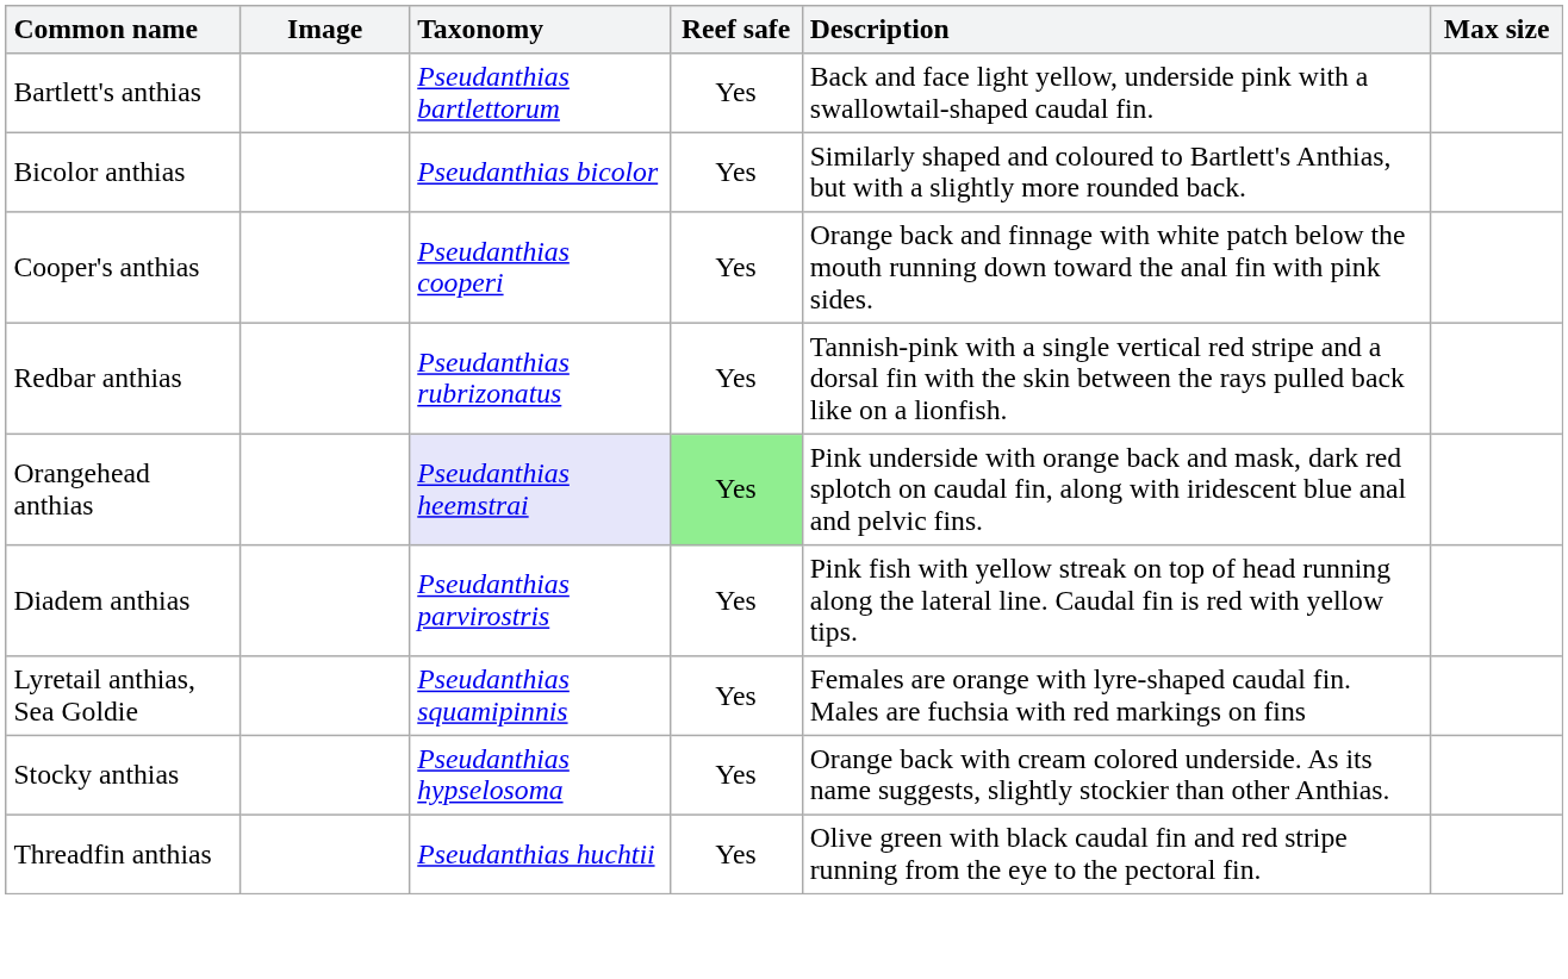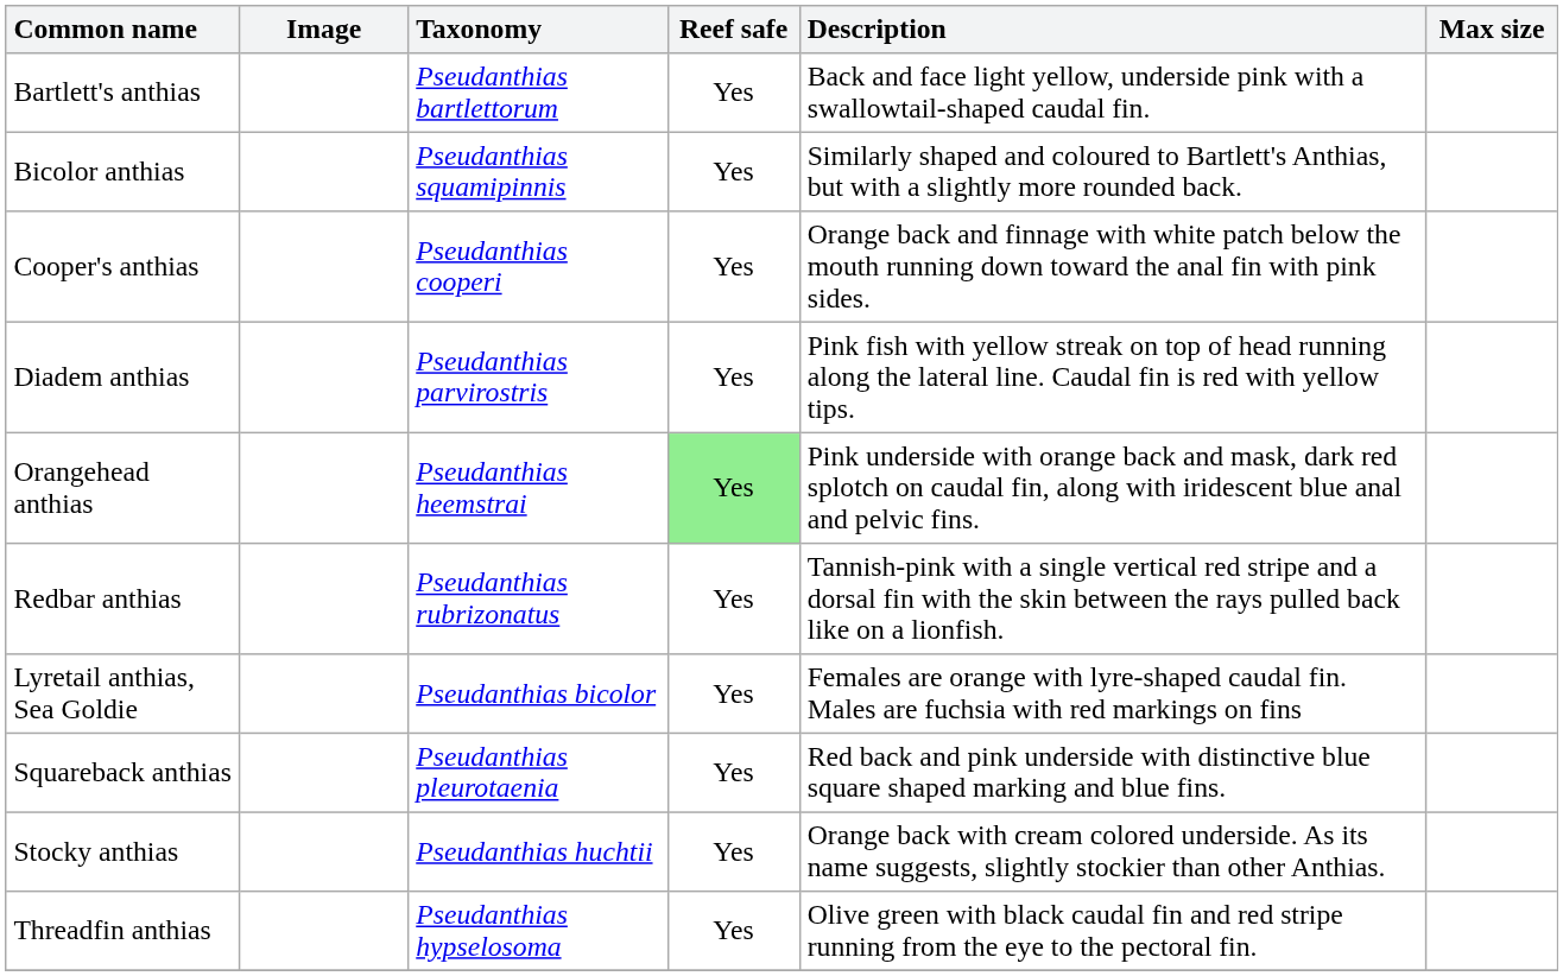Bicolor anthias | Taxonomy: Pseudanthias bicolor -> Pseudanthias squamipinnis
rows swapped: Diadem anthias <-> Redbar anthias
Orangehead anthias | Taxonomy: lavender background -> no background
Lyretail anthias, Sea Goldie | Taxonomy: Pseudanthias squamipinnis -> Pseudanthias bicolor
+ row: Squareback anthias | Pseudanthias pleurotaenia | Yes | Red back and pink underside with distinctive blue square shaped marking and blue fins.
Stocky anthias | Taxonomy: Pseudanthias hypselosoma -> Pseudanthias huchtii
Threadfin anthias | Taxonomy: Pseudanthias huchtii -> Pseudanthias hypselosoma
